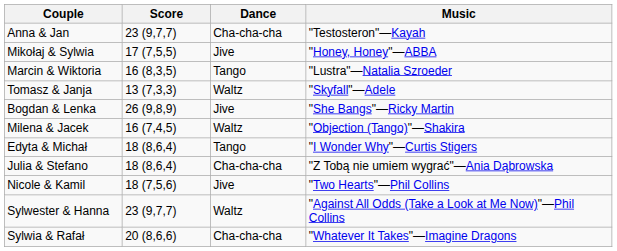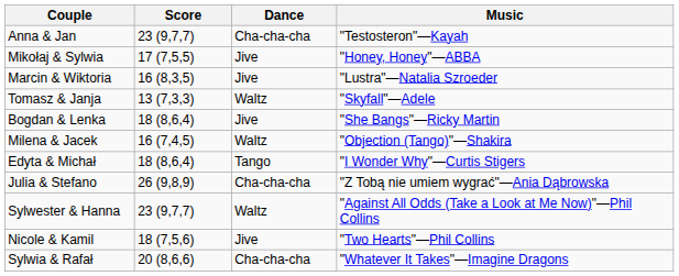Marcin & Wiktoria | Dance: Tango -> Jive
Bogdan & Lenka | Score: 26 (9,8,9) -> 18 (8,6,4)
Julia & Stefano | Score: 18 (8,6,4) -> 26 (9,8,9)
rows swapped: Nicole & Kamil <-> Sylwester & Hanna
